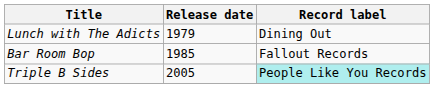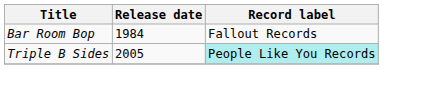- row: Lunch with The Adicts | 1979 | Dining Out
Bar Room Bop | Release date: 1985 -> 1984
